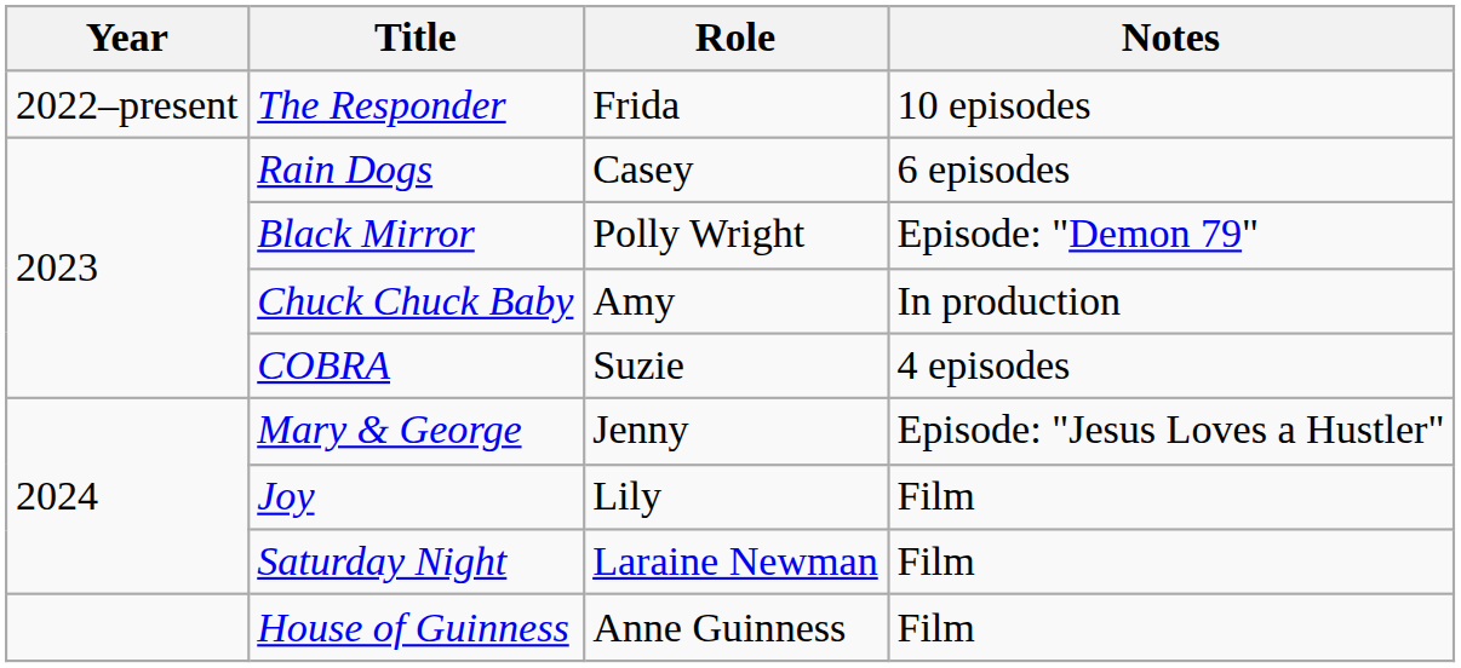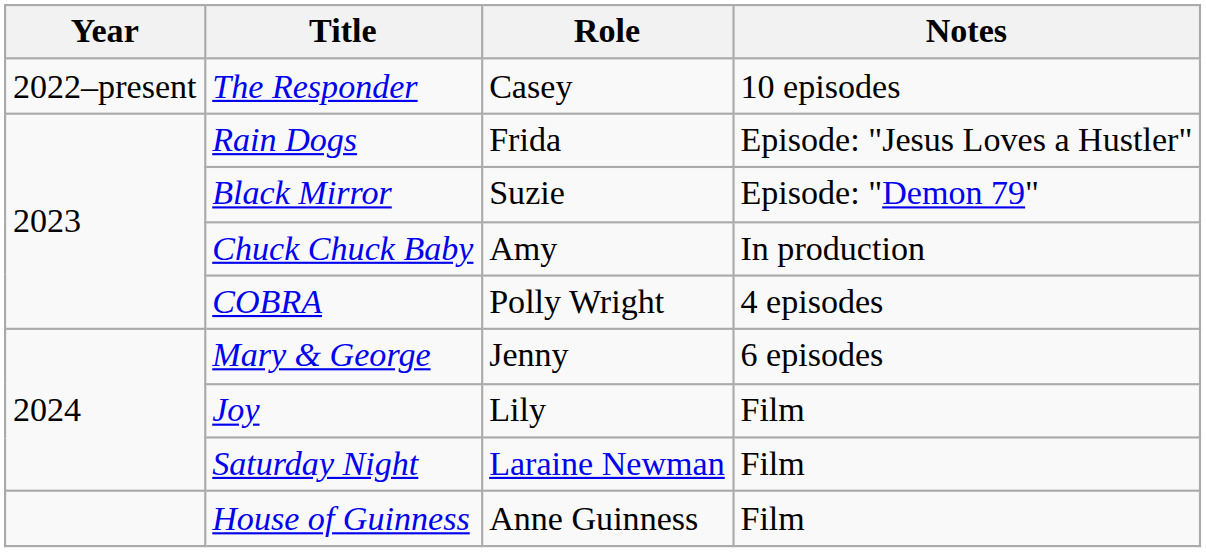The Responder | Role: Frida -> Casey
Rain Dogs | Role: Casey -> Frida
Rain Dogs | Notes: 6 episodes -> Episode: "Jesus Loves a Hustler"
Black Mirror | Role: Polly Wright -> Suzie
COBRA | Role: Suzie -> Polly Wright
Mary & George | Notes: Episode: "Jesus Loves a Hustler" -> 6 episodes
